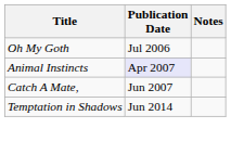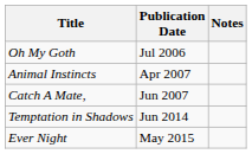Animal Instincts | Publication Date: lavender background -> no background
+ row: Ever Night | May 2015
